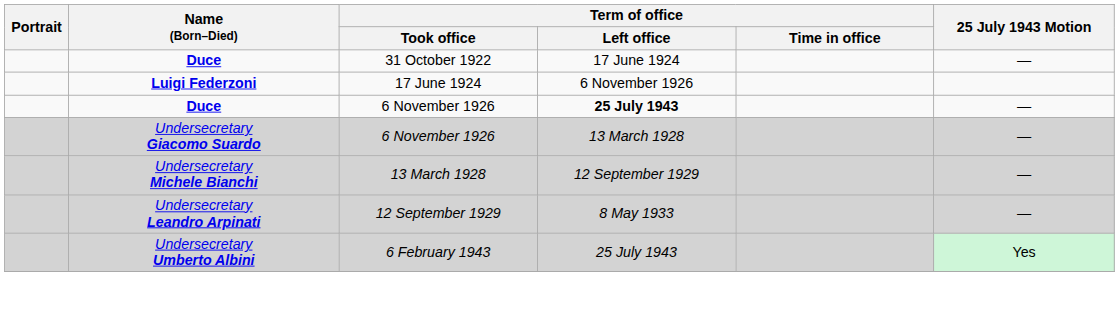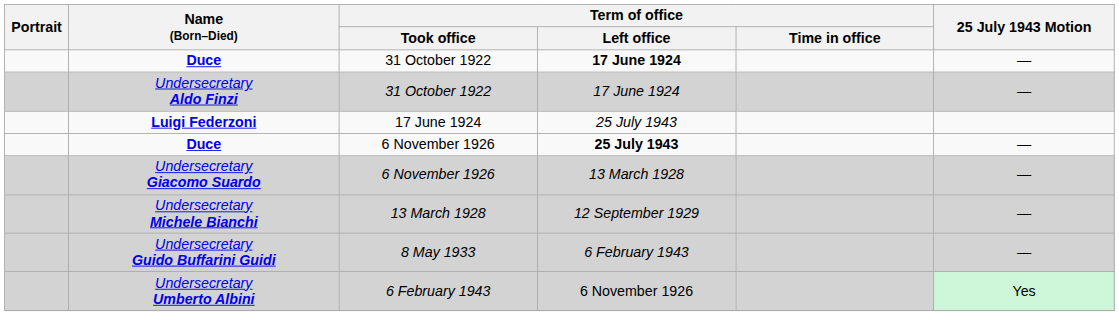Duce / 31 October 1922 | Term of office / Left office: normal -> bold
+ row: Undersecretary Aldo Finzi | 31 October 1922 | 17 June 1924 | —
Luigi Federzoni | Term of office / Left office: 6 November 1926 -> 25 July 1943
- row: Undersecretary Leandro Arpinati | 12 September 1929 | 8 May 1933 | —
+ row: Undersecretary Guido Buffarini Guidi | 8 May 1933 | 6 February 1943 | —
Undersecretary Umberto Albini | Term of office / Left office: 25 July 1943 -> 6 November 1926
